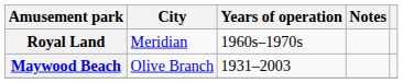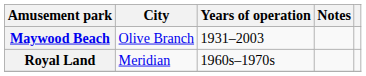rows swapped: Maywood Beach <-> Royal Land
